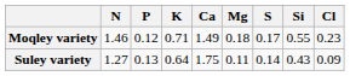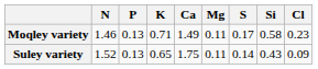Moqley variety | P: 0.12 -> 0.13
Moqley variety | Mg: 0.18 -> 0.11
Moqley variety | Si: 0.55 -> 0.58
Suley variety | N: 1.27 -> 1.52
Suley variety | K: 0.64 -> 0.65
